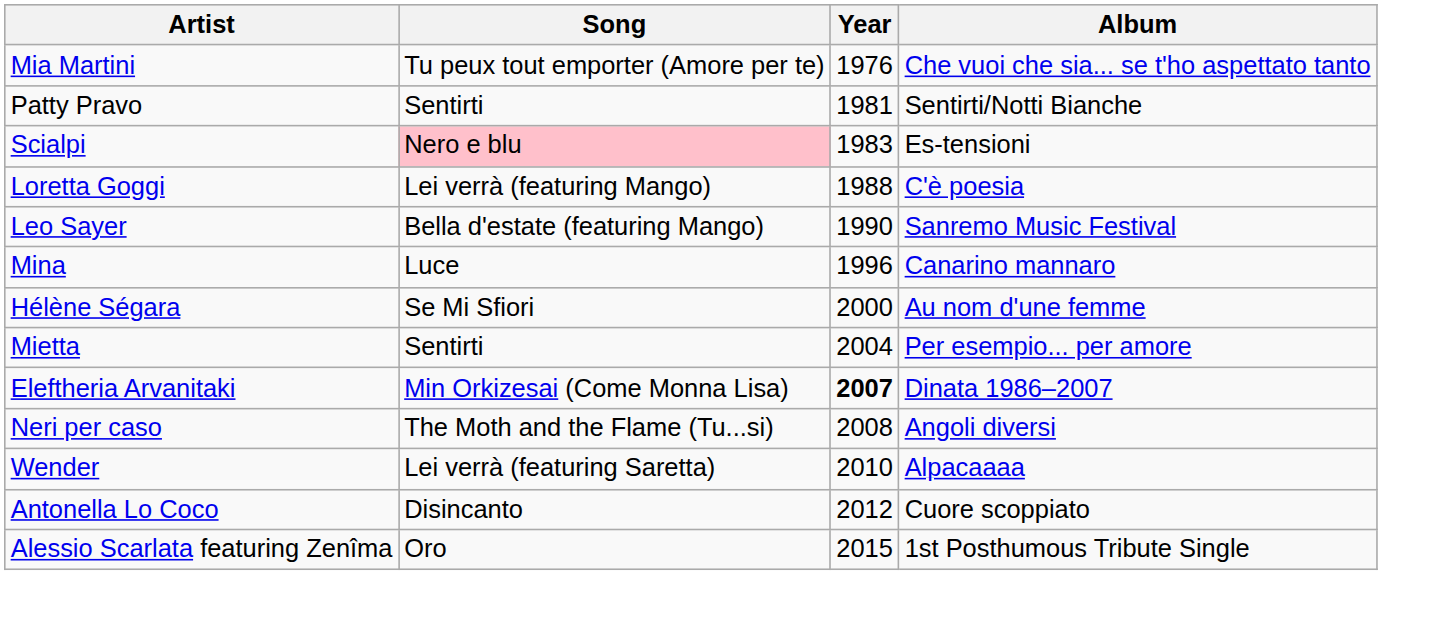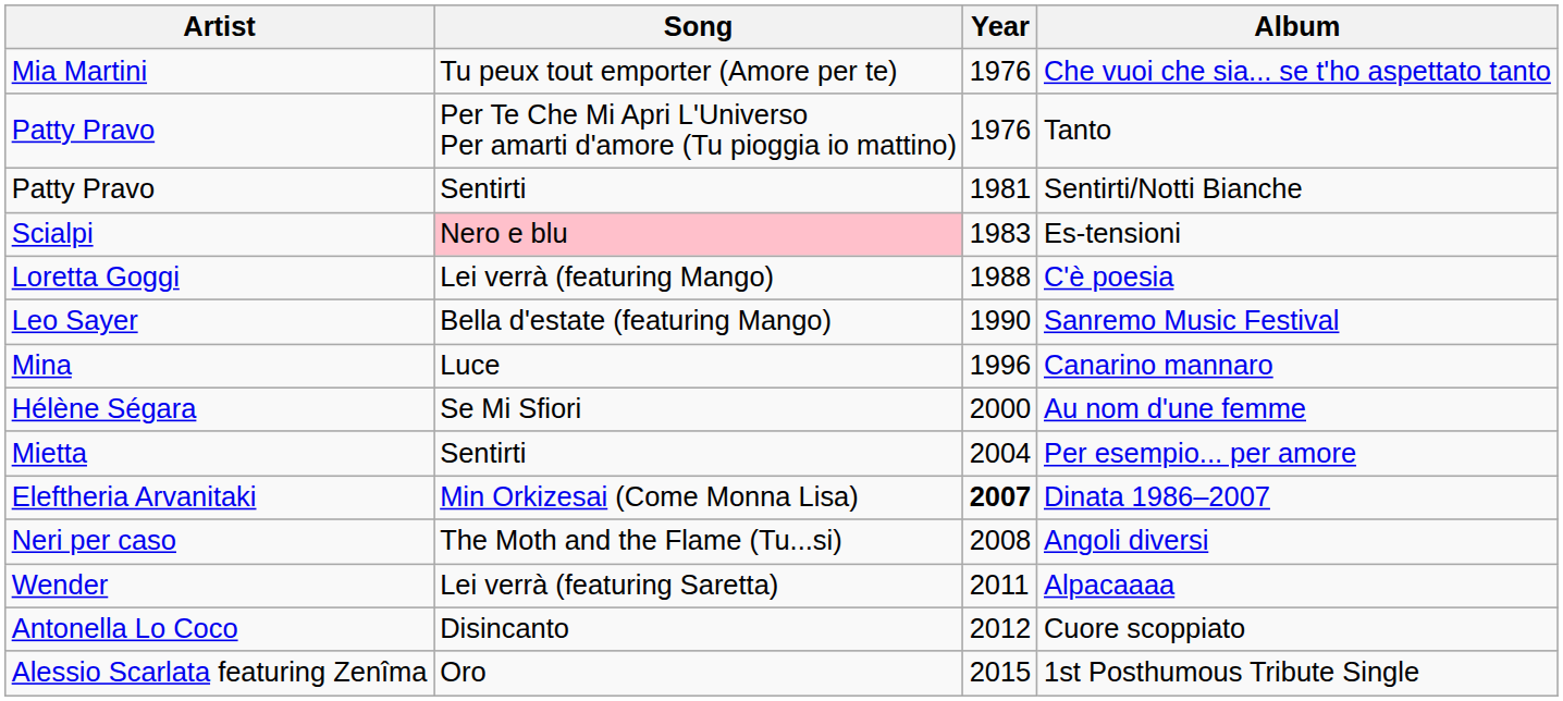+ row: Patty Pravo | Per Te Che Mi Apri L'Universo Per amarti d'amore (Tu pioggia io mattino) | 1976 | Tanto
Alpacaaaa | Year: 2010 -> 2011
